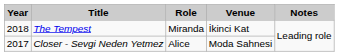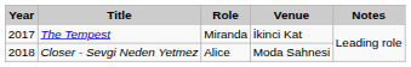The Tempest | Year: 2018 -> 2017
Closer - Sevgi Neden Yetmez | Year: 2017 -> 2018
